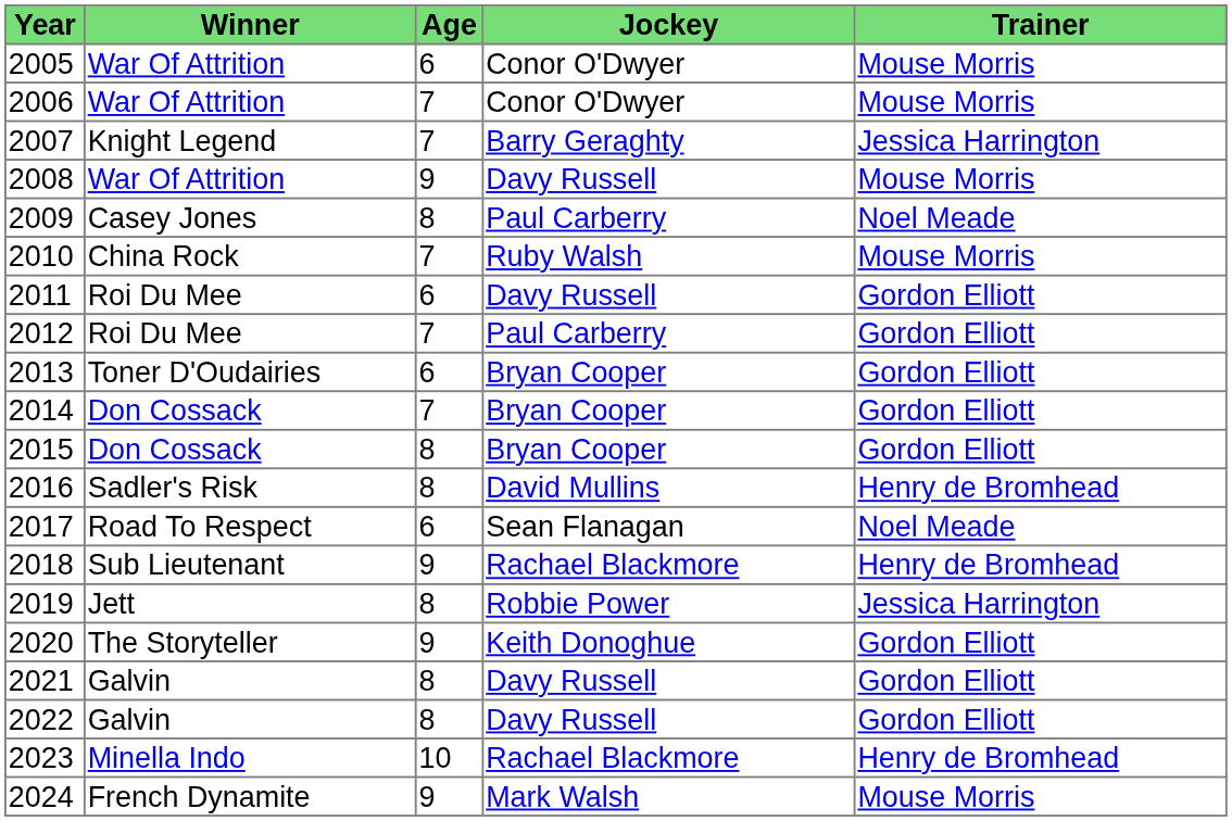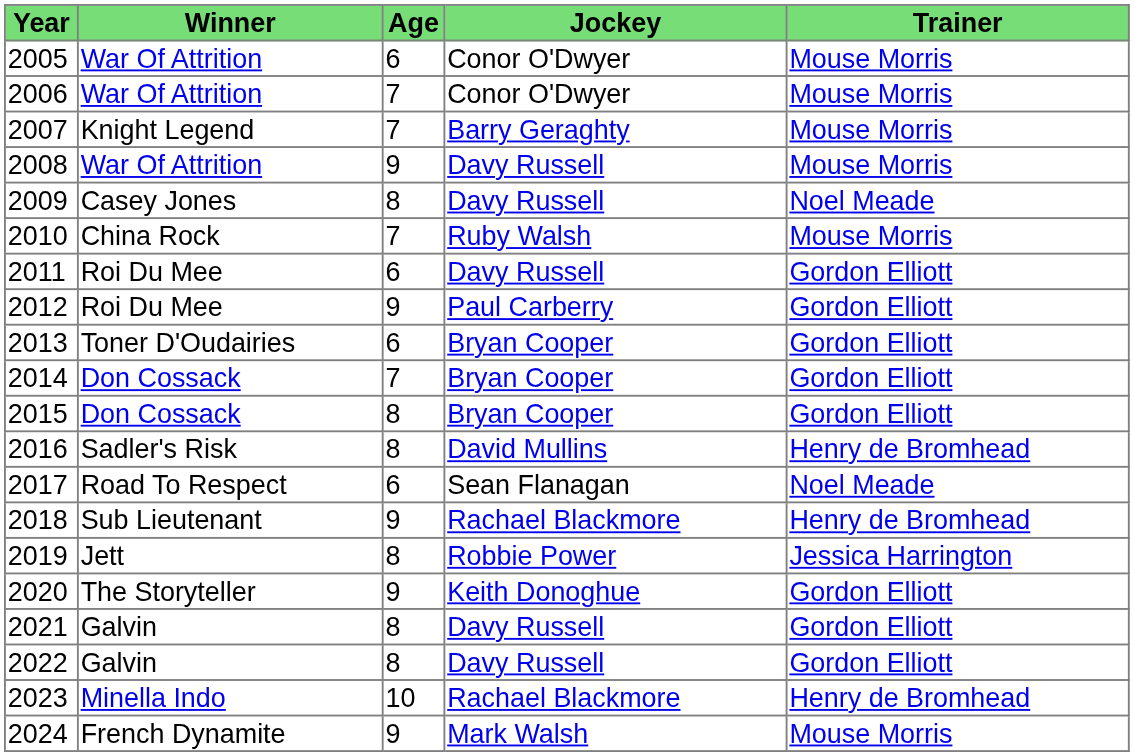2007 | Trainer: Jessica Harrington -> Mouse Morris
2009 | Jockey: Paul Carberry -> Davy Russell
2012 | Age: 7 -> 9
